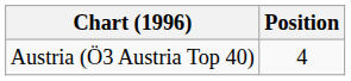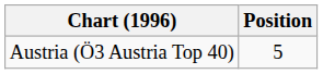Austria (Ö3 Austria Top 40) | Position: 4 -> 5
